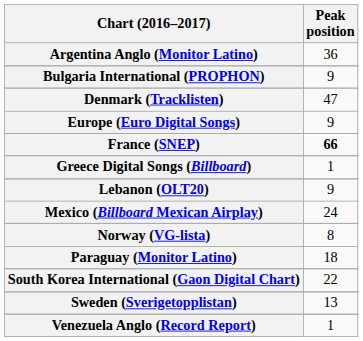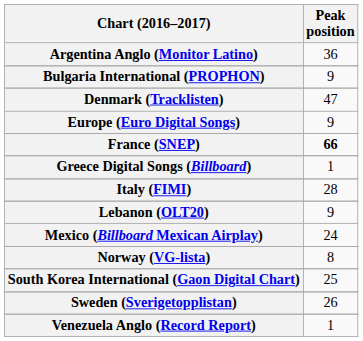+ row: Italy (FIMI) | 28
- row: Paraguay (Monitor Latino) | 18
South Korea International (Gaon Digital Chart) | Peak position: 22 -> 25
Sweden (Sverigetopplistan) | Peak position: 13 -> 26
